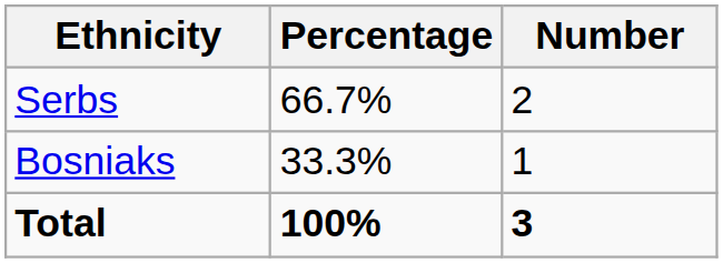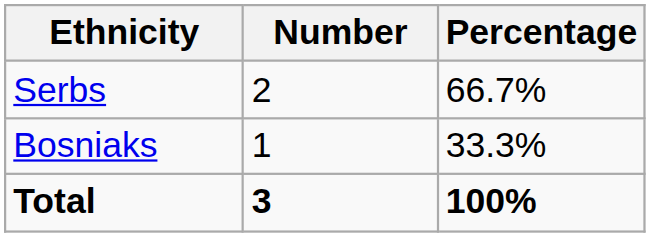columns swapped: Number <-> Percentage
